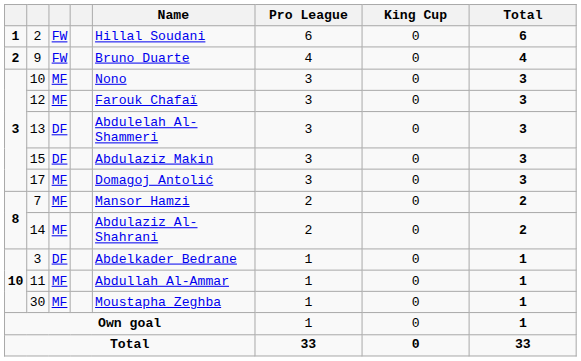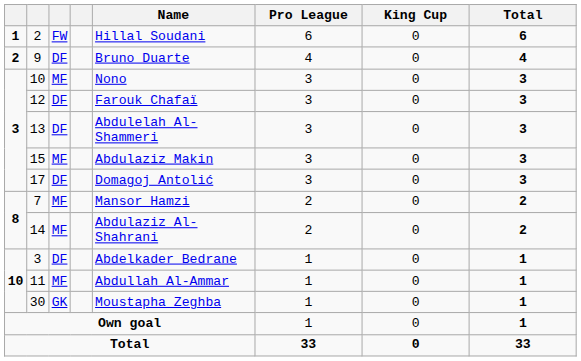9 | column 3: FW -> DF
12 | column 3: MF -> DF
15 | column 3: DF -> MF
17 | column 3: MF -> DF
30 | column 3: MF -> GK
